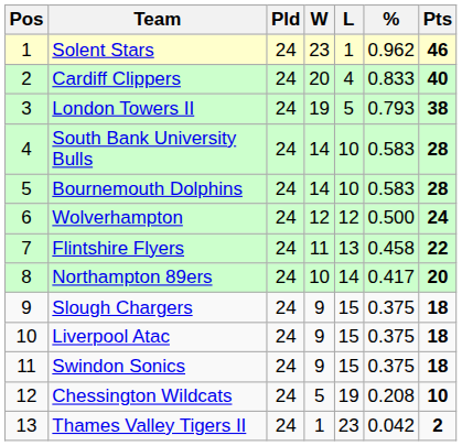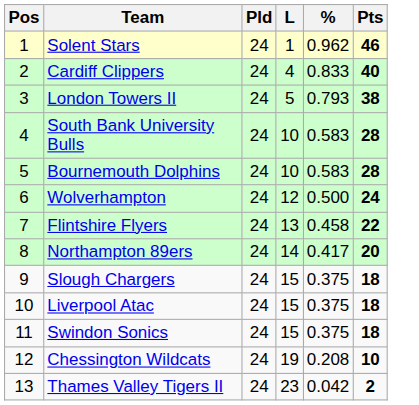- column: W | 23 | 20 | 19 | 14 | 14 | 12 | 11 | 10 | 9 | 9 | 9 | 5 | 1
